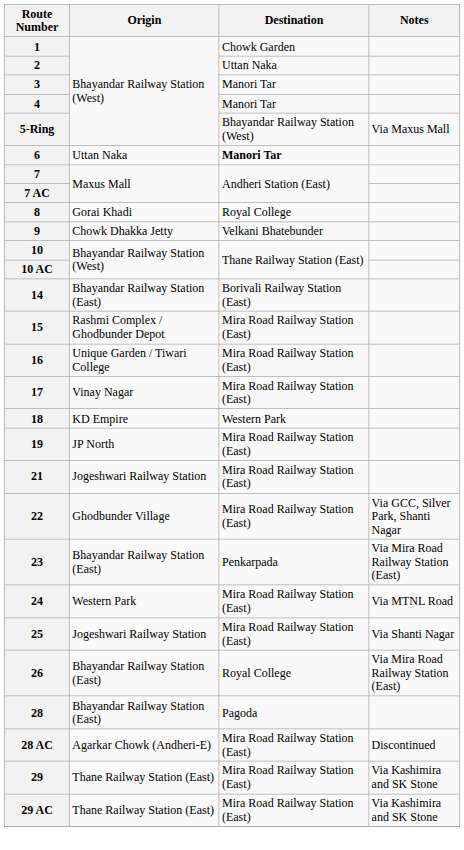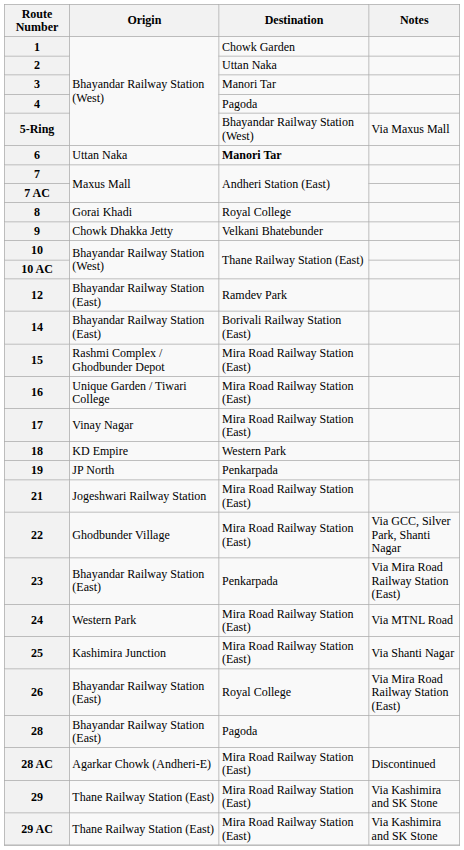4 | Destination: Manori Tar -> Pagoda
+ row: 12 | Bhayandar Railway Station (East) | Ramdev Park
19 | Destination: Mira Road Railway Station (East) -> Penkarpada
25 | Origin: Jogeshwari Railway Station -> Kashimira Junction
